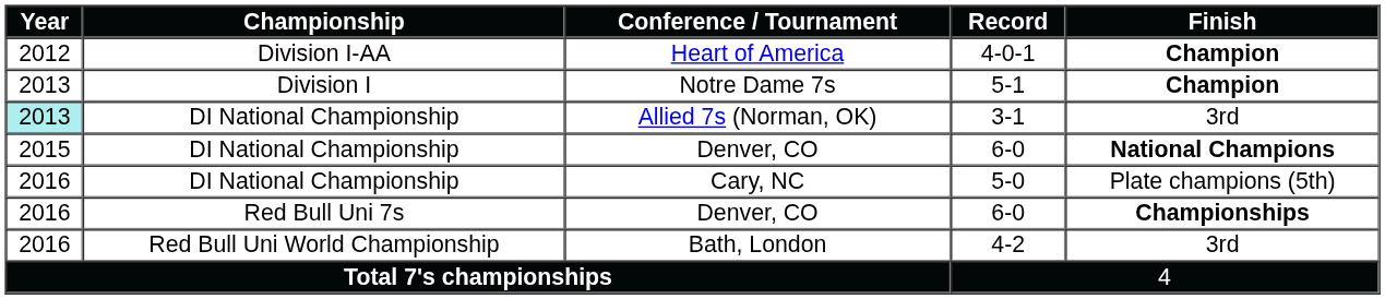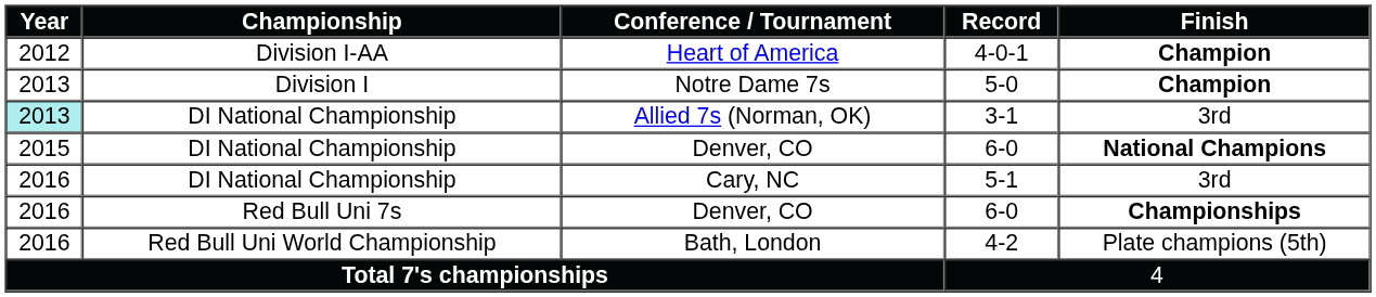Notre Dame 7s | Record: 5-1 -> 5-0
Cary, NC | Record: 5-0 -> 5-1
Cary, NC | Finish: Plate champions (5th) -> 3rd
Bath, London | Finish: 3rd -> Plate champions (5th)
